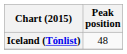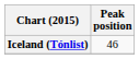Iceland (Tónlist) | Peak position: 48 -> 46
